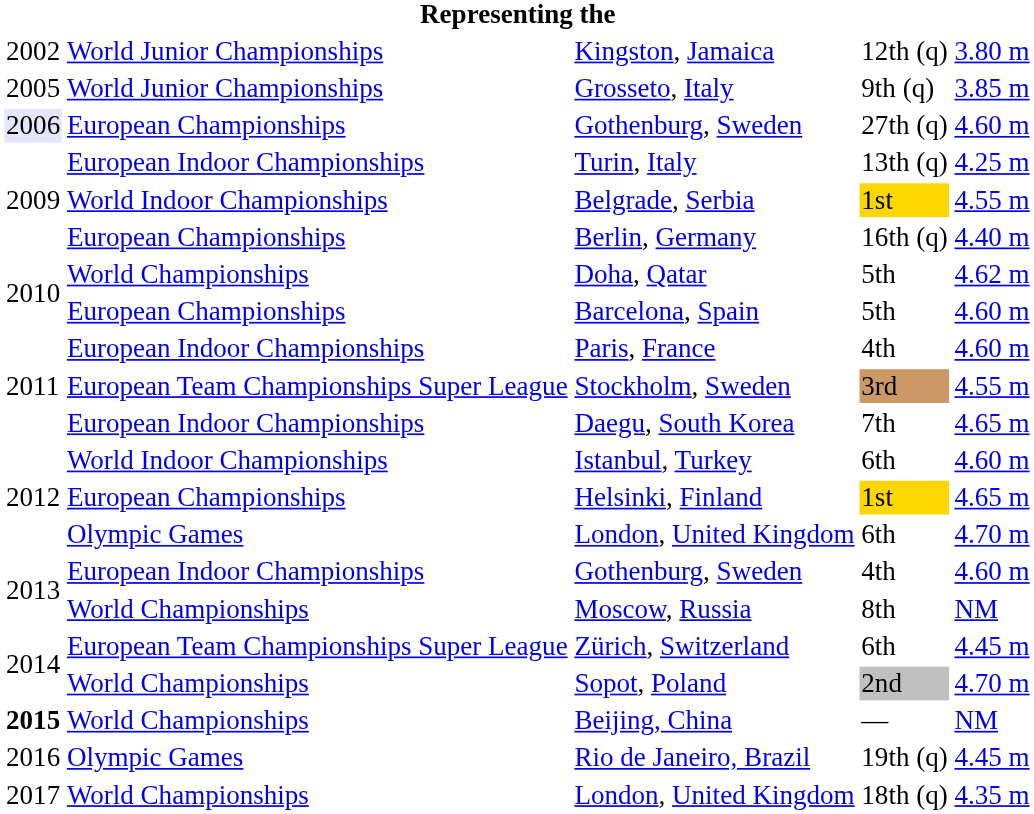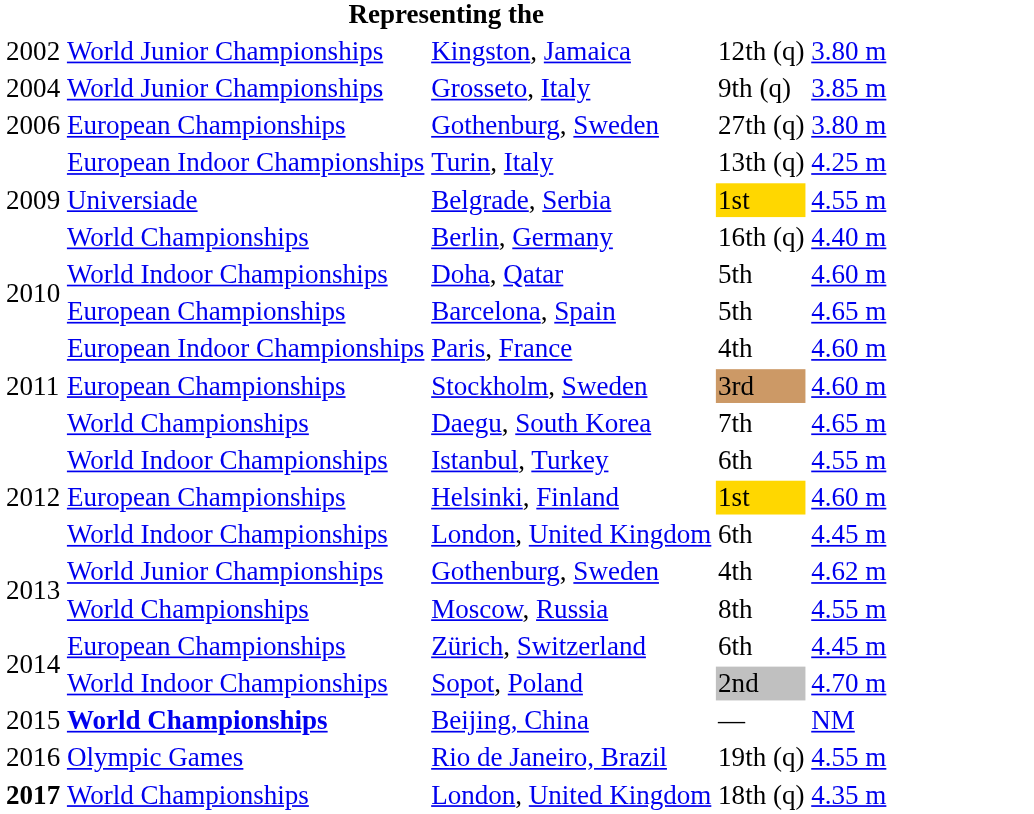Grosseto, Italy | column 1: 2005 -> 2004
Gothenburg, Sweden / 27th (q) | column 1: lavender background -> no background
Gothenburg, Sweden / 27th (q) | column 5: 4.60 m -> 3.80 m
Belgrade, Serbia | column 2: World Indoor Championships -> Universiade
Berlin, Germany | column 2: European Championships -> World Championships
Doha, Qatar | column 2: World Championships -> World Indoor Championships
Doha, Qatar | column 5: 4.62 m -> 4.60 m
Barcelona, Spain | column 5: 4.60 m -> 4.65 m
Stockholm, Sweden | column 2: European Team Championships Super League -> European Championships
Stockholm, Sweden | column 5: 4.55 m -> 4.60 m
Daegu, South Korea | column 2: European Indoor Championships -> World Championships
Istanbul, Turkey | column 5: 4.60 m -> 4.55 m
Helsinki, Finland | column 5: 4.65 m -> 4.60 m
London, United Kingdom / 6th | column 2: Olympic Games -> World Indoor Championships
London, United Kingdom / 6th | column 5: 4.70 m -> 4.45 m
Gothenburg, Sweden / 4th | column 2: European Indoor Championships -> World Junior Championships
Gothenburg, Sweden / 4th | column 5: 4.60 m -> 4.62 m
Moscow, Russia | column 5: NM -> 4.55 m
Zürich, Switzerland | column 2: European Team Championships Super League -> European Championships
Sopot, Poland | column 2: World Championships -> World Indoor Championships
Beijing, China | column 1: bold -> normal
Beijing, China | column 2: normal -> bold
Rio de Janeiro, Brazil | column 5: 4.45 m -> 4.55 m
London, United Kingdom / 18th (q) | column 1: normal -> bold
